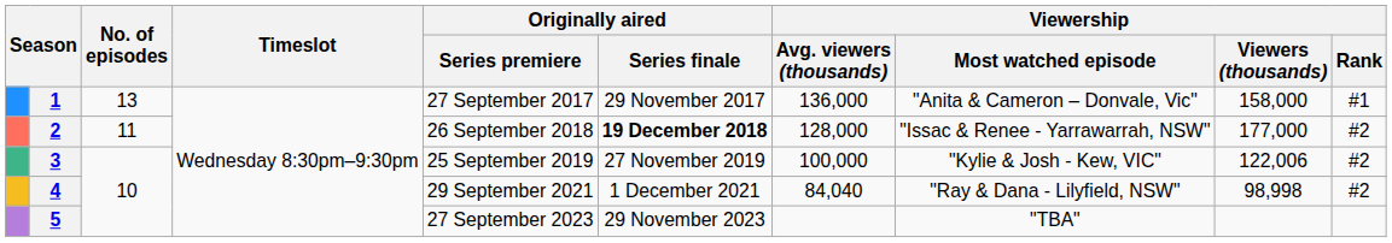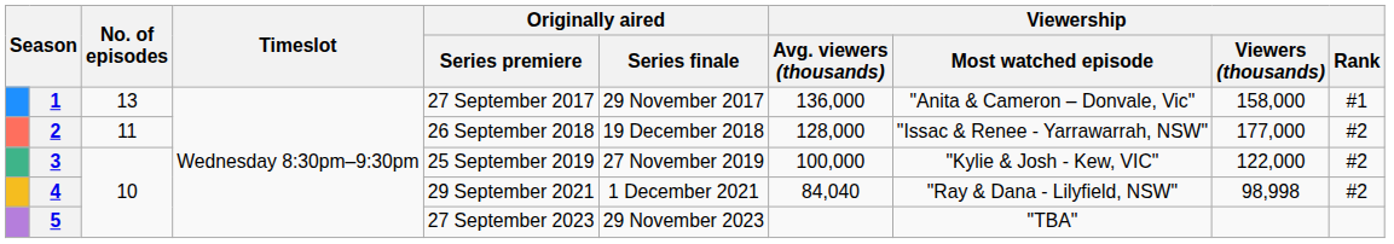2 | Originally aired / Series finale: bold -> normal
3 | Viewership / Viewers (thousands): 122,006 -> 122,000
